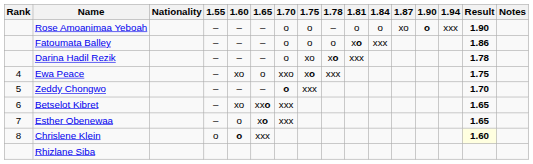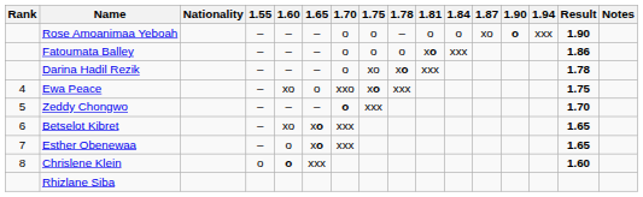Betselot Kibret | 1.65: xxo -> xo
Chrislene Klein | Result: lightyellow background -> no background
